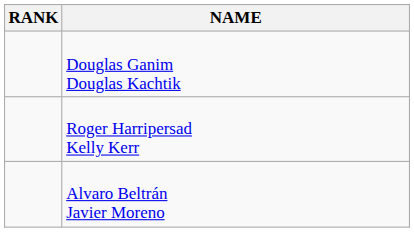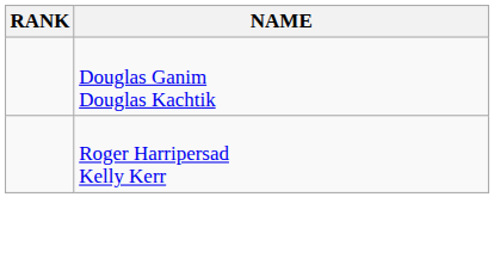- row: Alvaro Beltrán Javier Moreno
